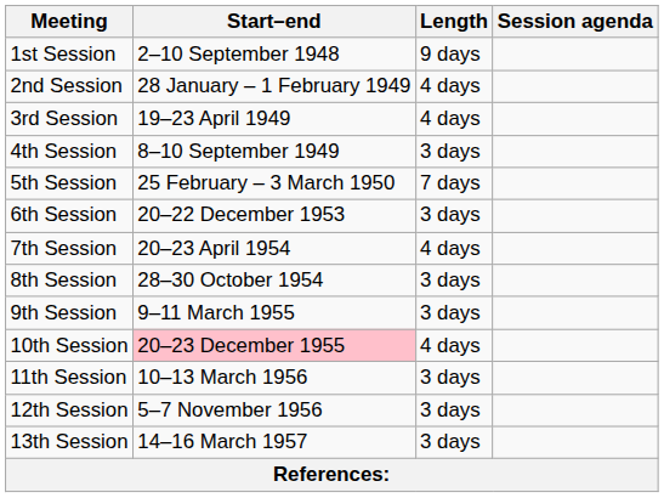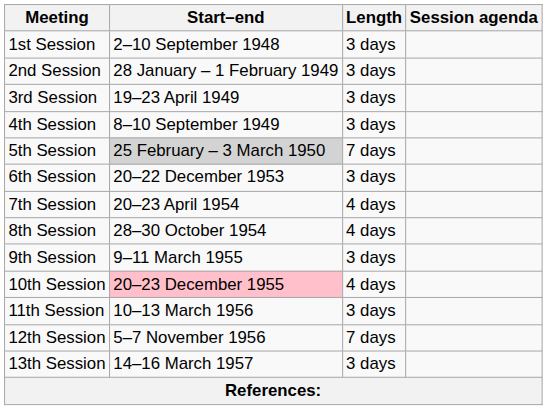1st Session | Length: 9 days -> 3 days
2nd Session | Length: 4 days -> 3 days
3rd Session | Length: 4 days -> 3 days
5th Session | Start–end: no background -> lightgrey background
8th Session | Length: 3 days -> 4 days
12th Session | Length: 3 days -> 7 days
